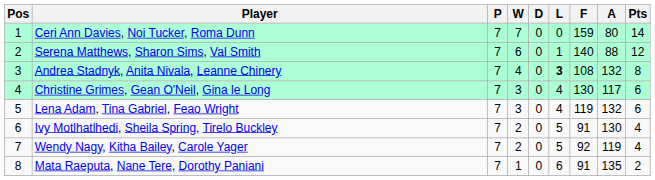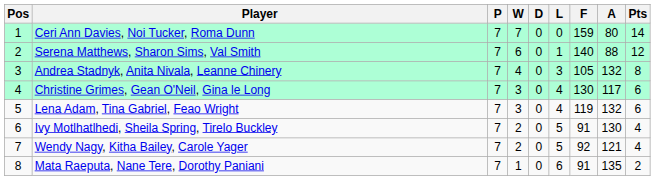Andrea Stadnyk, Anita Nivala, Leanne Chinery | L: bold -> normal
Andrea Stadnyk, Anita Nivala, Leanne Chinery | F: 108 -> 105
Wendy Nagy, Kitha Bailey, Carole Yager | A: 119 -> 121
